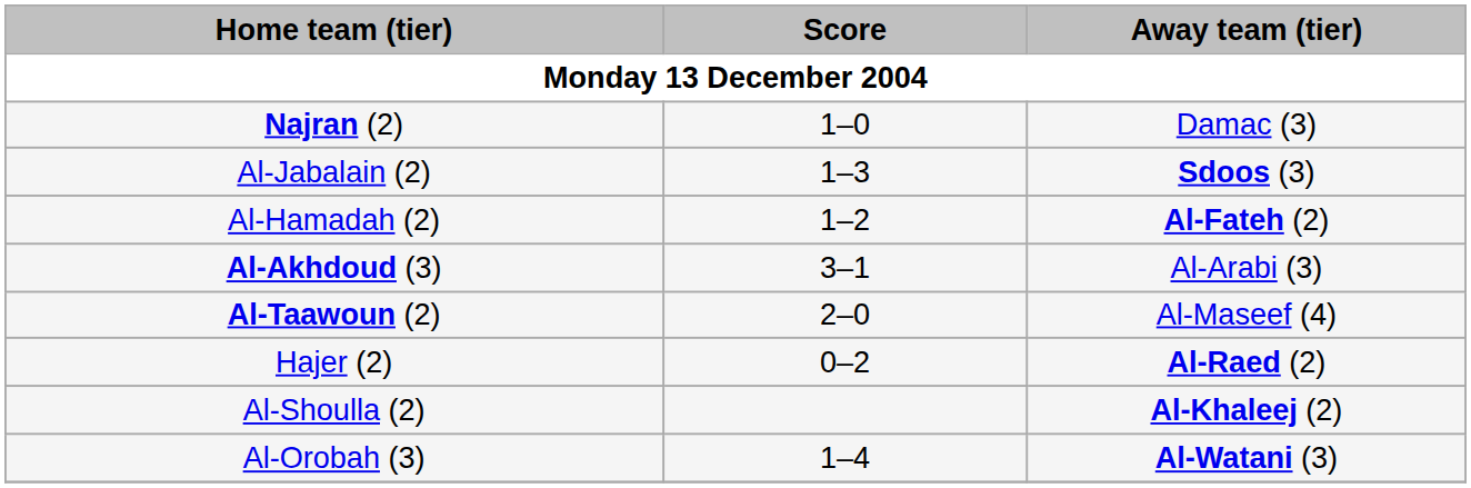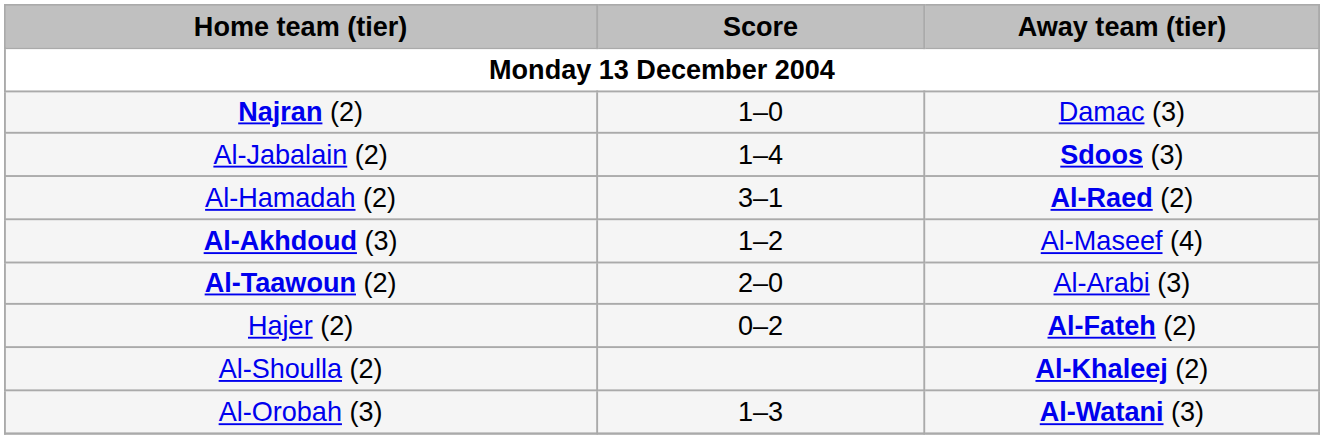Al-Jabalain (2) | Score: 1–3 -> 1–4
Al-Hamadah (2) | Score: 1–2 -> 3–1
Al-Hamadah (2) | Away team (tier): Al-Fateh (2) -> Al-Raed (2)
Al-Akhdoud (3) | Score: 3–1 -> 1–2
Al-Akhdoud (3) | Away team (tier): Al-Arabi (3) -> Al-Maseef (4)
Al-Taawoun (2) | Away team (tier): Al-Maseef (4) -> Al-Arabi (3)
Hajer (2) | Away team (tier): Al-Raed (2) -> Al-Fateh (2)
Al-Orobah (3) | Score: 1–4 -> 1–3
